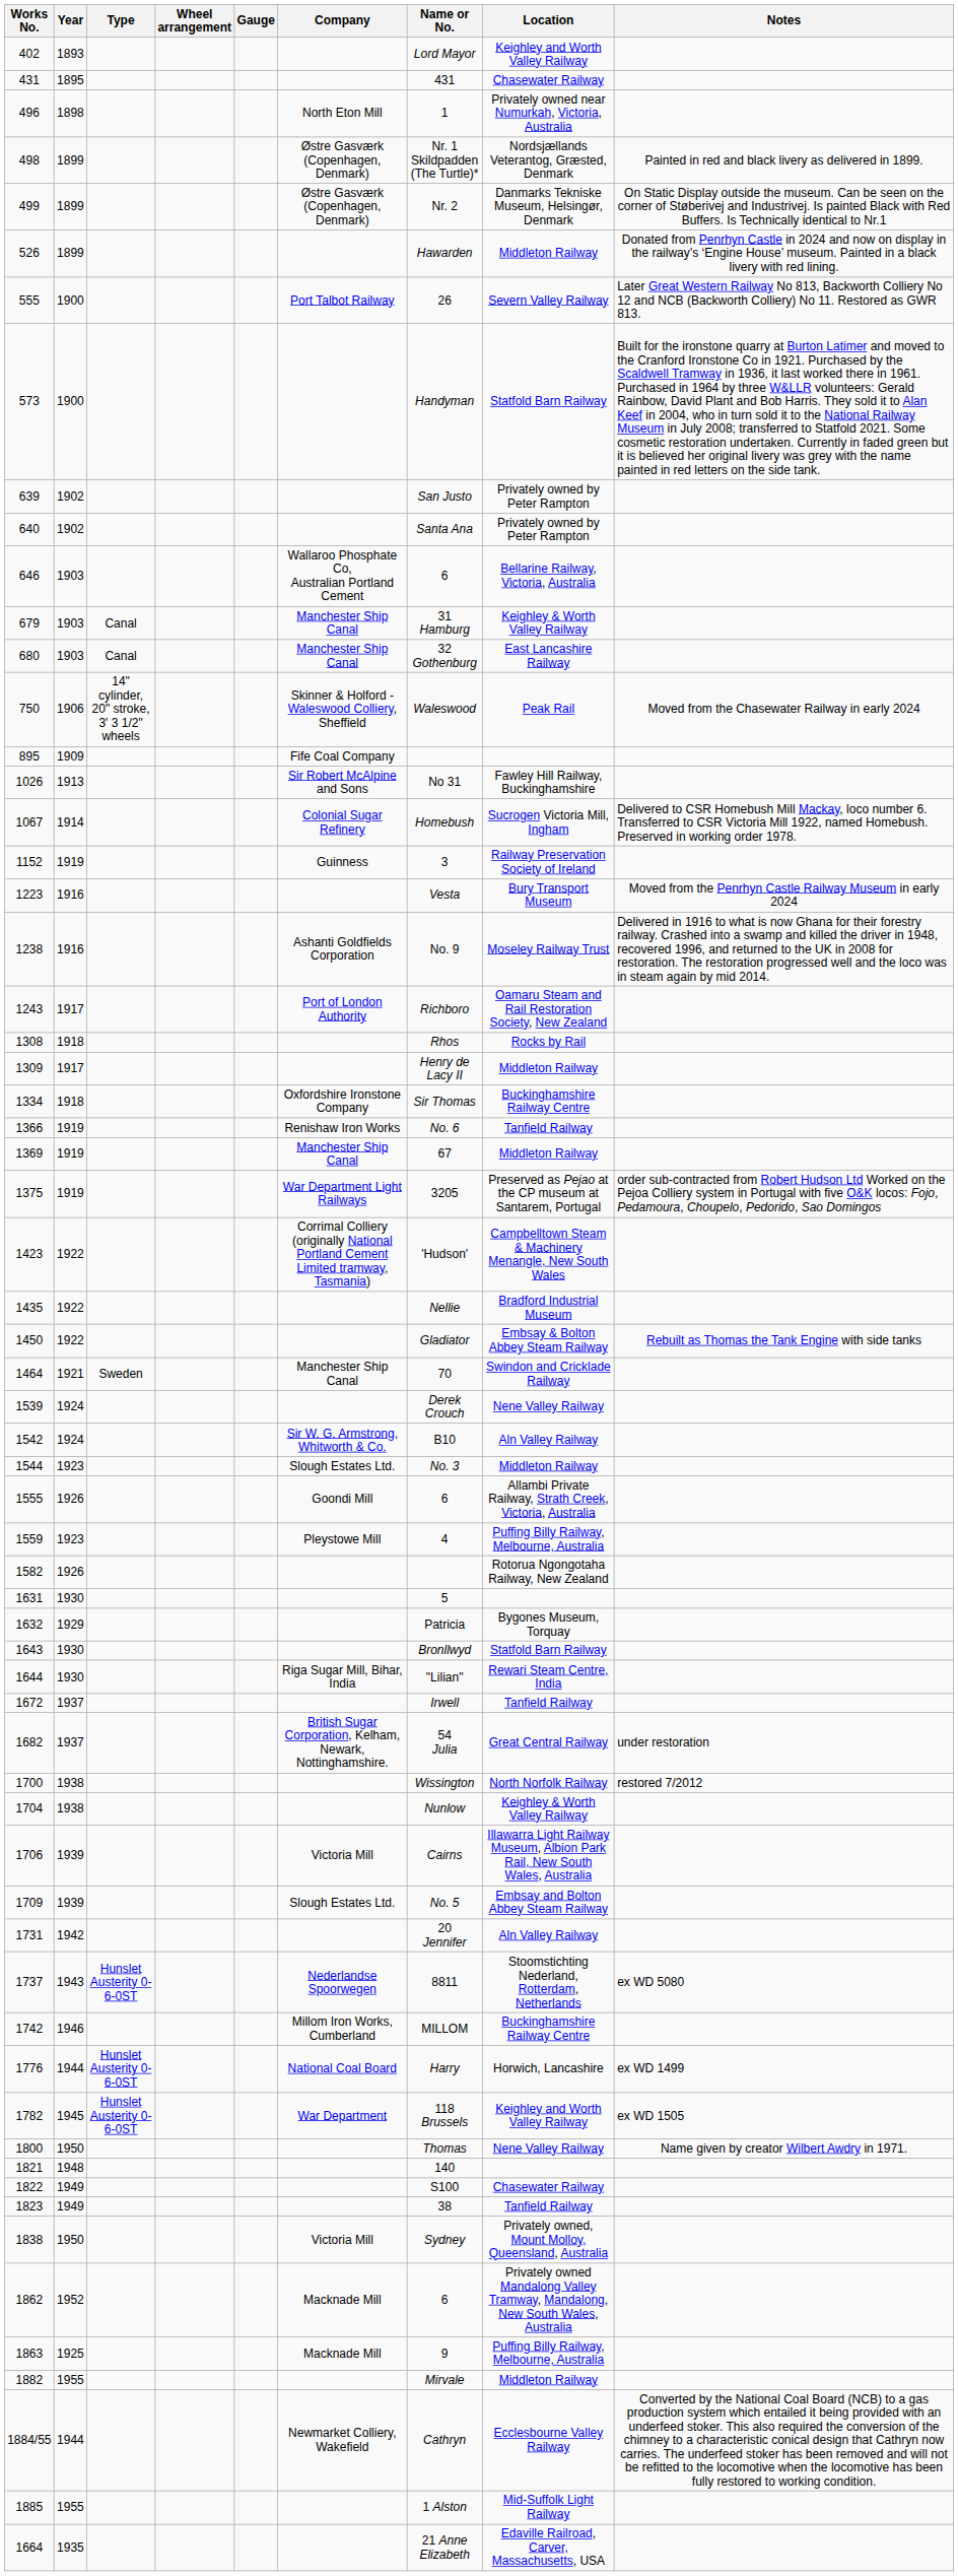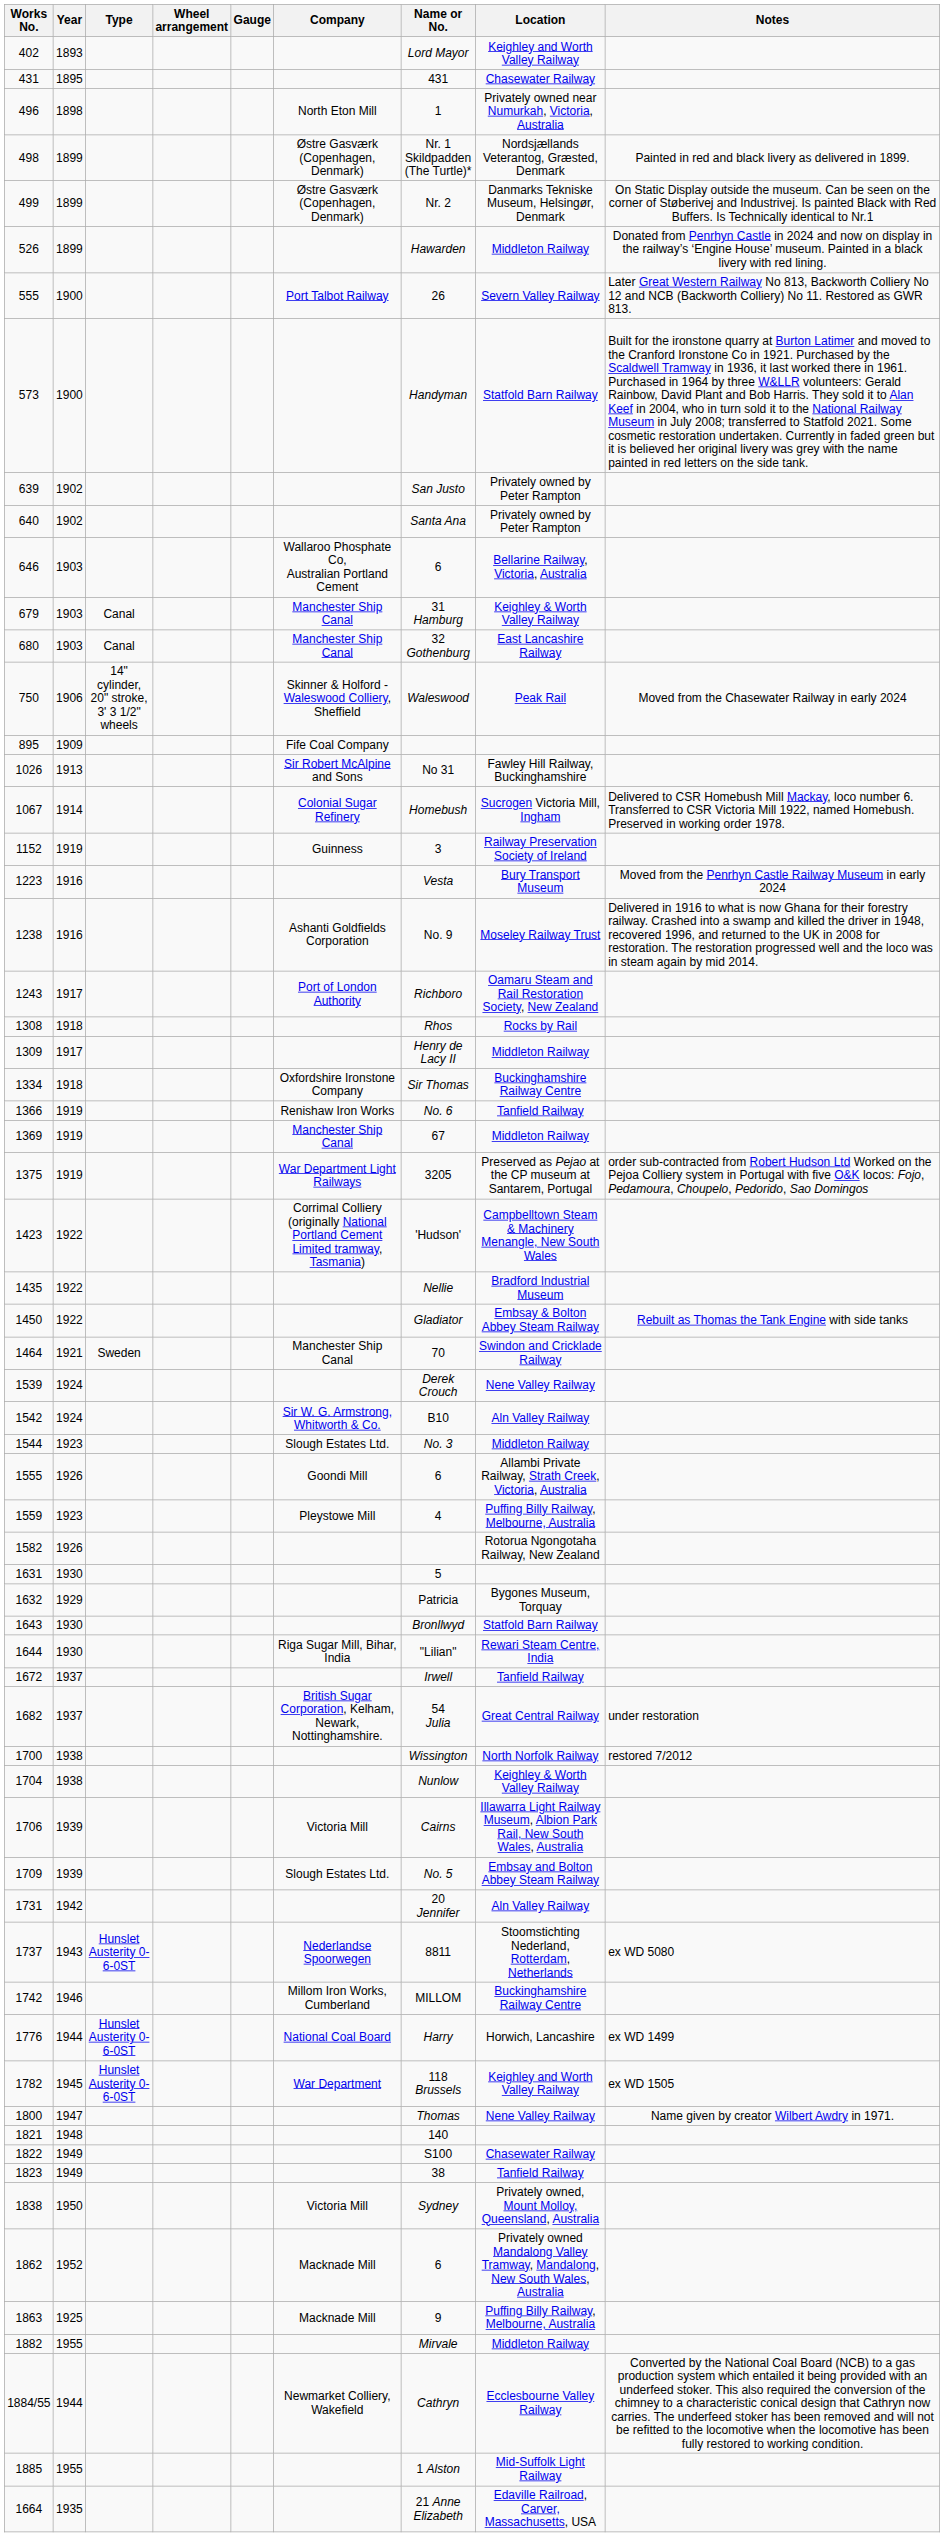1800 | Year: 1950 -> 1947
